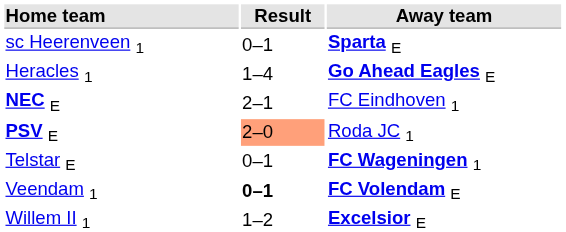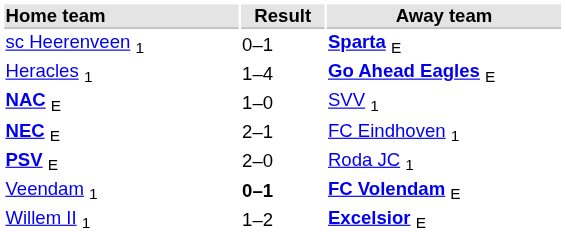+ row: NAC E | 1–0 | SVV 1
PSV E | Result: lightsalmon background -> no background
- row: Telstar E | 0–1 | FC Wageningen 1
